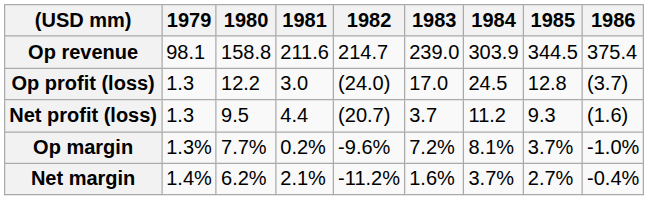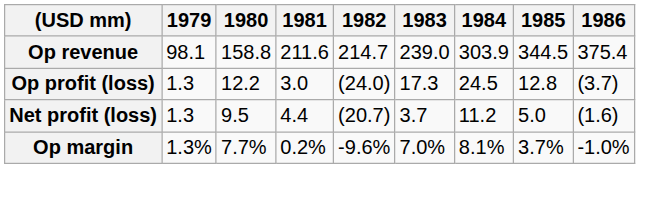Op profit (loss) | 1983: 17.0 -> 17.3
Net profit (loss) | 1985: 9.3 -> 5.0
Op margin | 1983: 7.2% -> 7.0%
- row: Net margin | 1.4% | 6.2% | 2.1% | -11.2% | 1.6% | 3.7% | 2.7% | -0.4%
